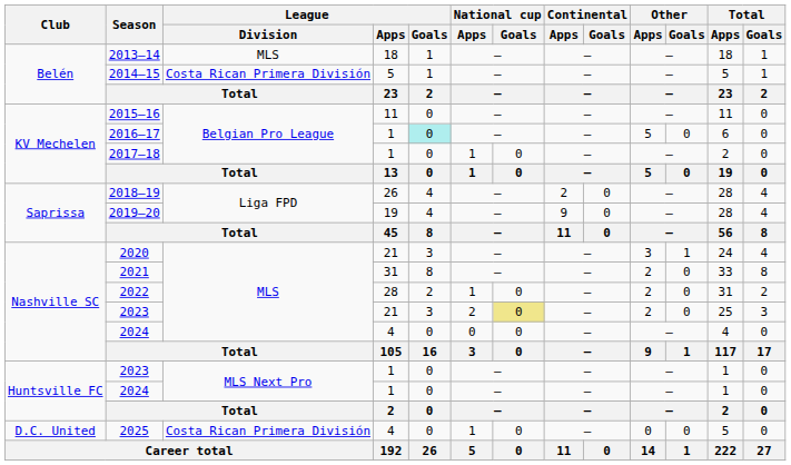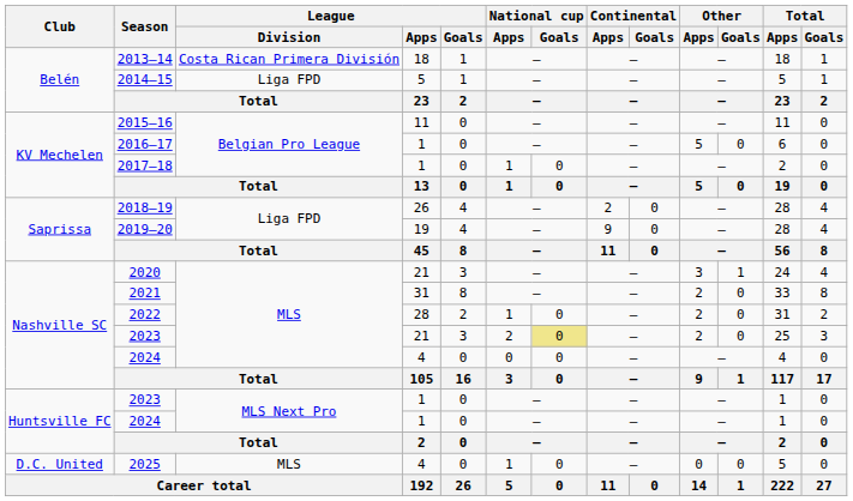2013–14 | League / Division: MLS -> Costa Rican Primera División
2014–15 | League / Division: Costa Rican Primera División -> Liga FPD
2016–17 | League / Goals: paleturquoise background -> no background
2025 | League / Division: Costa Rican Primera División -> MLS
